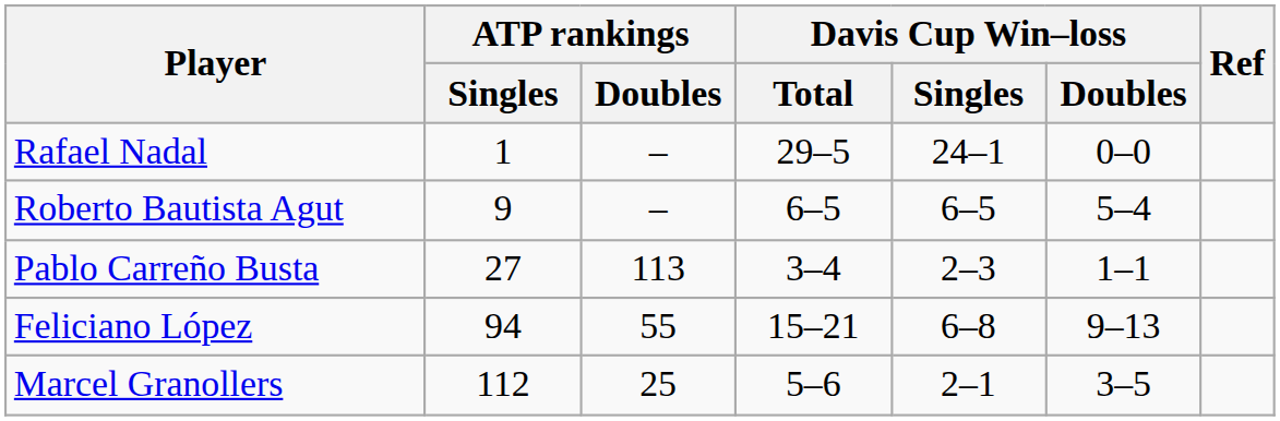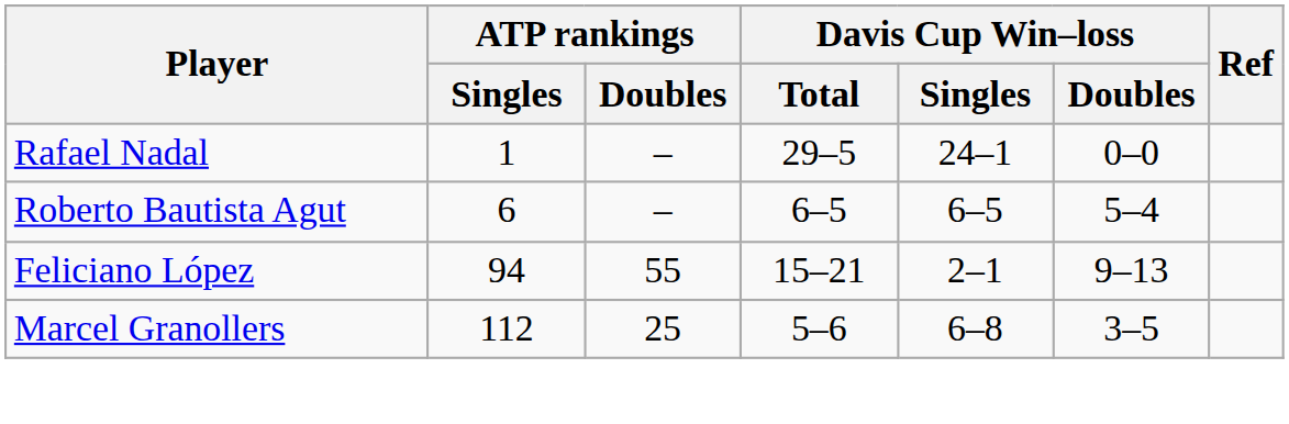Roberto Bautista Agut | ATP rankings / Singles: 9 -> 6
- row: Pablo Carreño Busta | 27 | 113 | 3–4 | 2–3 | 1–1
Feliciano López | Davis Cup Win–loss / Singles: 6–8 -> 2–1
Marcel Granollers | Davis Cup Win–loss / Singles: 2–1 -> 6–8
